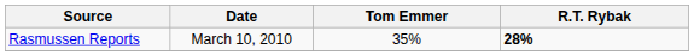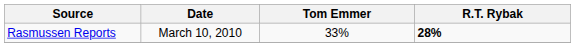Rasmussen Reports | Tom Emmer: 35% -> 33%
